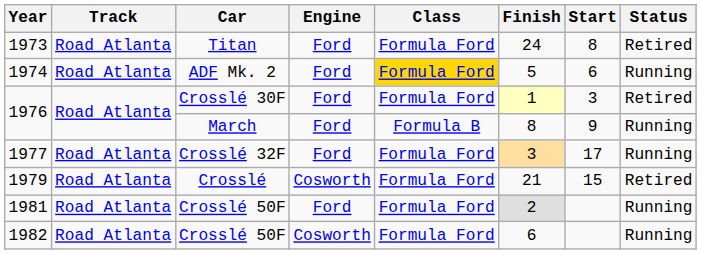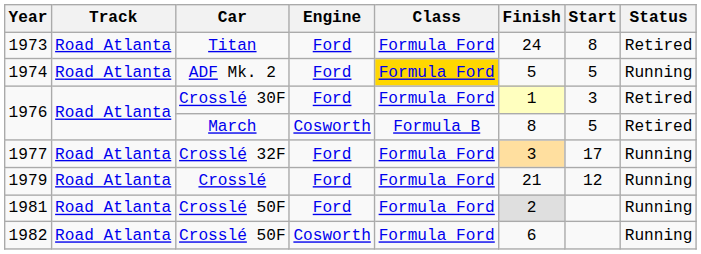1974 | Start: 6 -> 5
1976 / March | Engine: Ford -> Cosworth
1976 / March | Start: 9 -> 5
1976 / March | Status: Running -> Retired
1979 | Engine: Cosworth -> Ford
1979 | Start: 15 -> 12
1979 | Status: Retired -> Running
